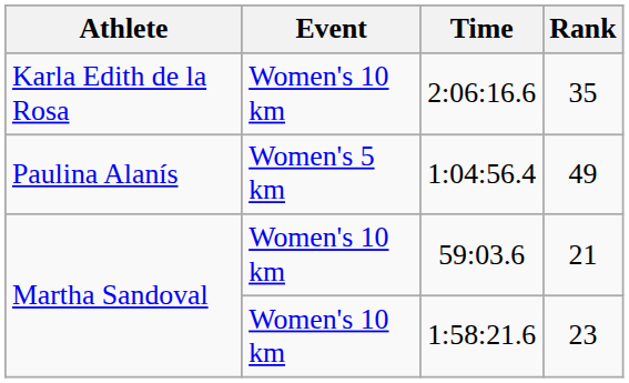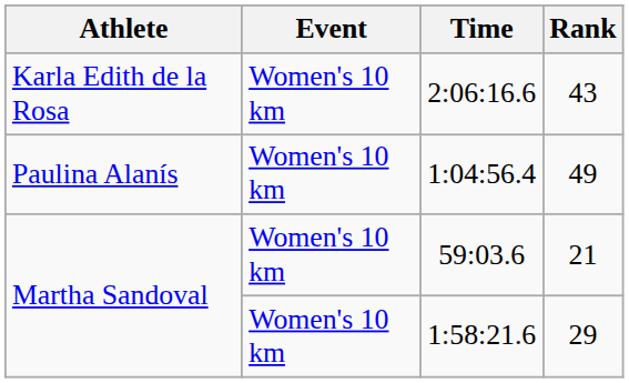2:06:16.6 | Rank: 35 -> 43
1:04:56.4 | Event: Women's 5 km -> Women's 10 km
1:58:21.6 | Rank: 23 -> 29
